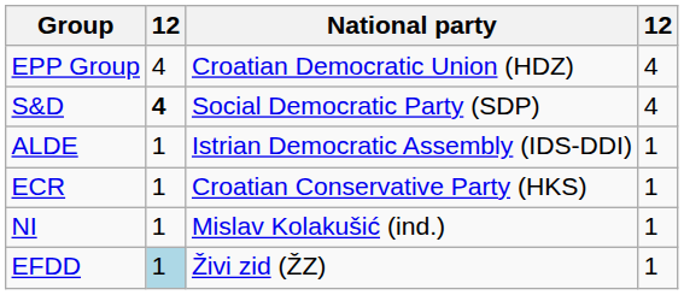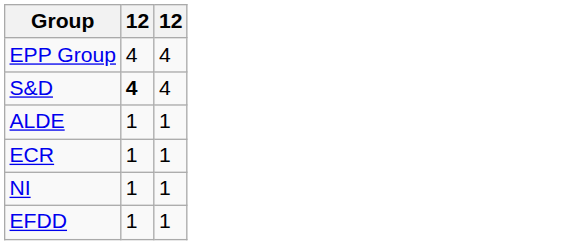- column: National party | Croatian Democratic Union (HDZ) | Social Democratic Party (SDP) | Istrian Democratic Assembly (IDS-DDI) | Croatian Conservative Party (HKS) | Mislav Kolakušić (ind.) | Živi zid (ŽZ)
EFDD | column 2: lightblue background -> no background
